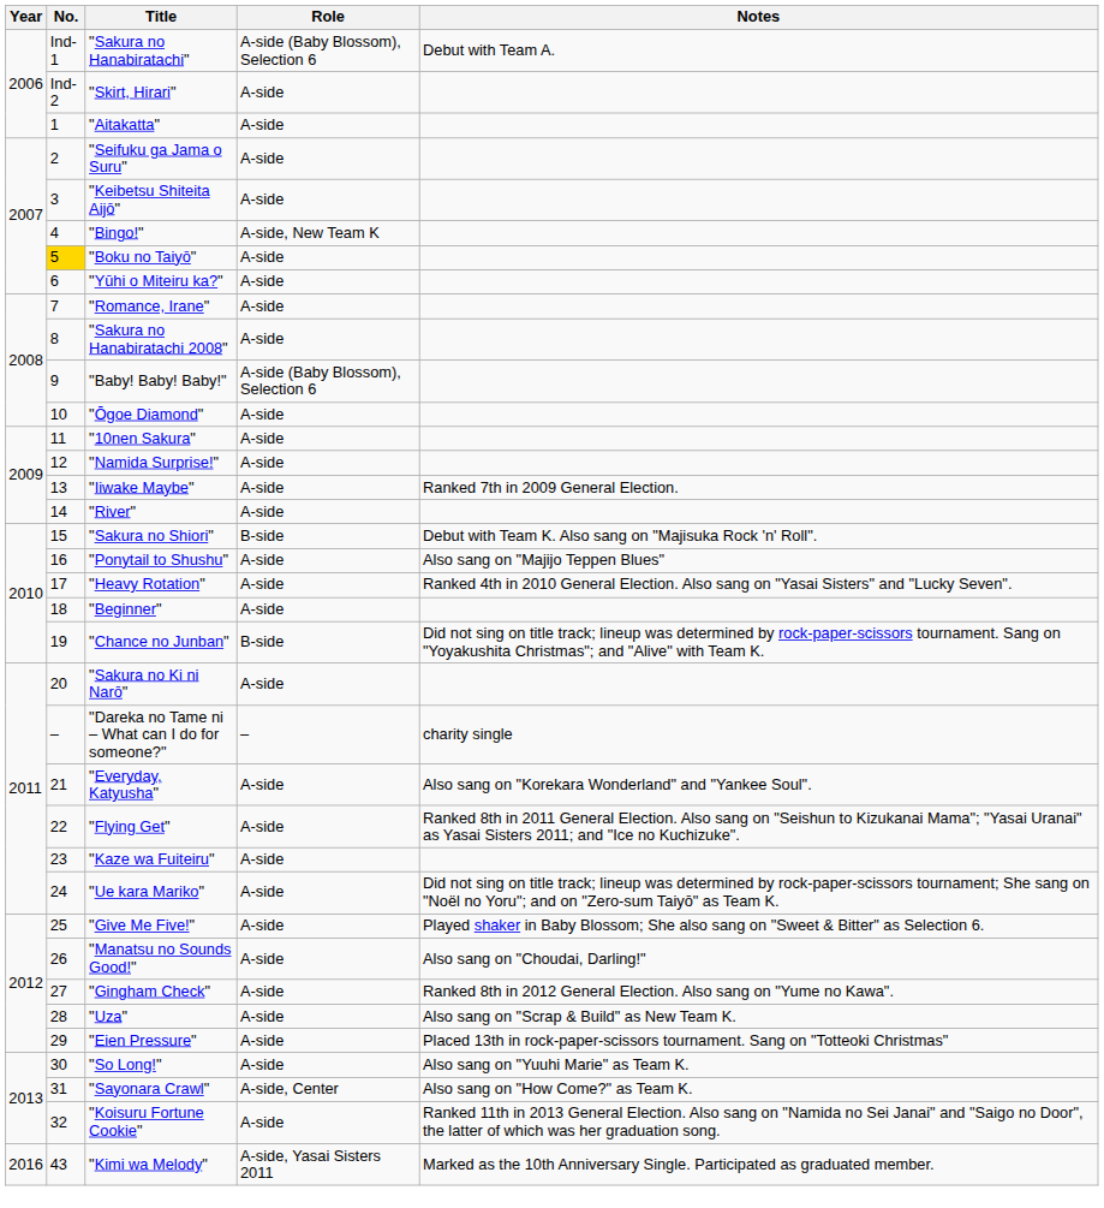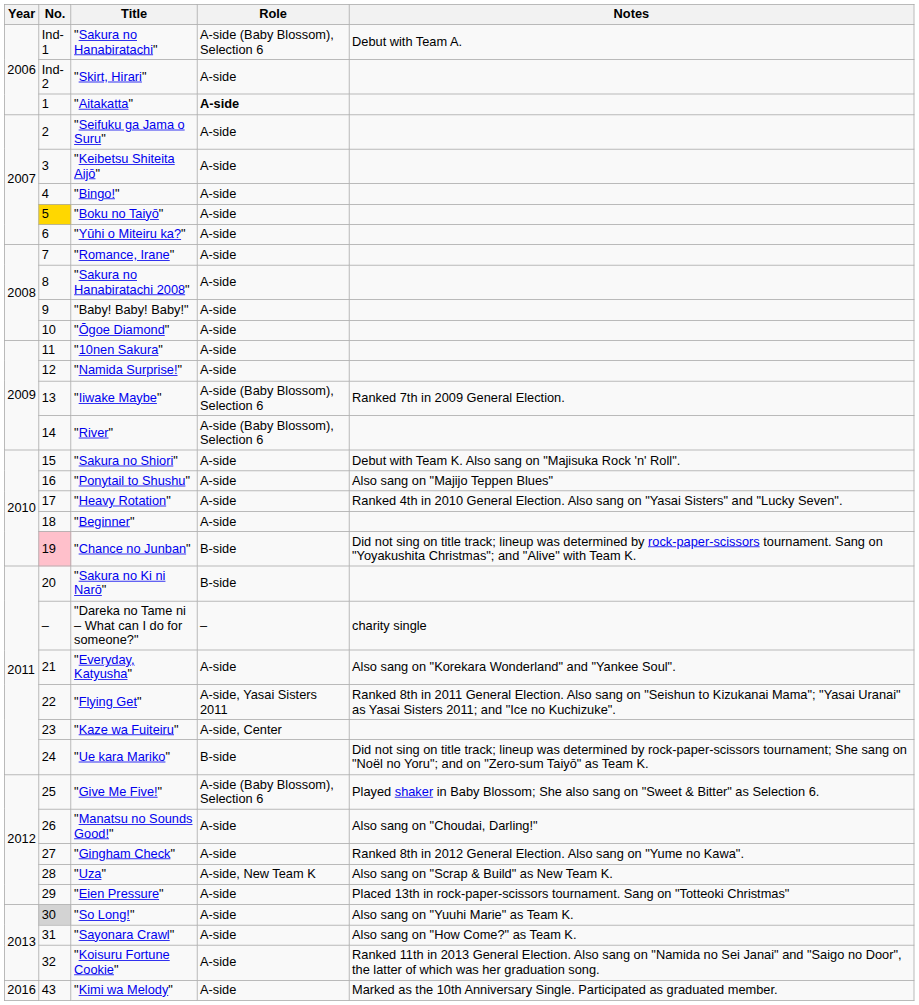"Aitakatta" | Role: normal -> bold
"Bingo!" | Role: A-side, New Team K -> A-side
"Baby! Baby! Baby!" | Role: A-side (Baby Blossom), Selection 6 -> A-side
"Iiwake Maybe" | Role: A-side -> A-side (Baby Blossom), Selection 6
"River" | Role: A-side -> A-side (Baby Blossom), Selection 6
"Sakura no Shiori" | Role: B-side -> A-side
"Chance no Junban" | No.: no background -> pink background
"Sakura no Ki ni Narō" | Role: A-side -> B-side
"Flying Get" | Role: A-side -> A-side, Yasai Sisters 2011
"Kaze wa Fuiteiru" | Role: A-side -> A-side, Center
"Ue kara Mariko" | Role: A-side -> B-side
"Give Me Five!" | Role: A-side -> A-side (Baby Blossom), Selection 6
"Uza" | Role: A-side -> A-side, New Team K
"So Long!" | No.: no background -> lightgrey background
"Sayonara Crawl" | Role: A-side, Center -> A-side
"Kimi wa Melody" | Role: A-side, Yasai Sisters 2011 -> A-side
